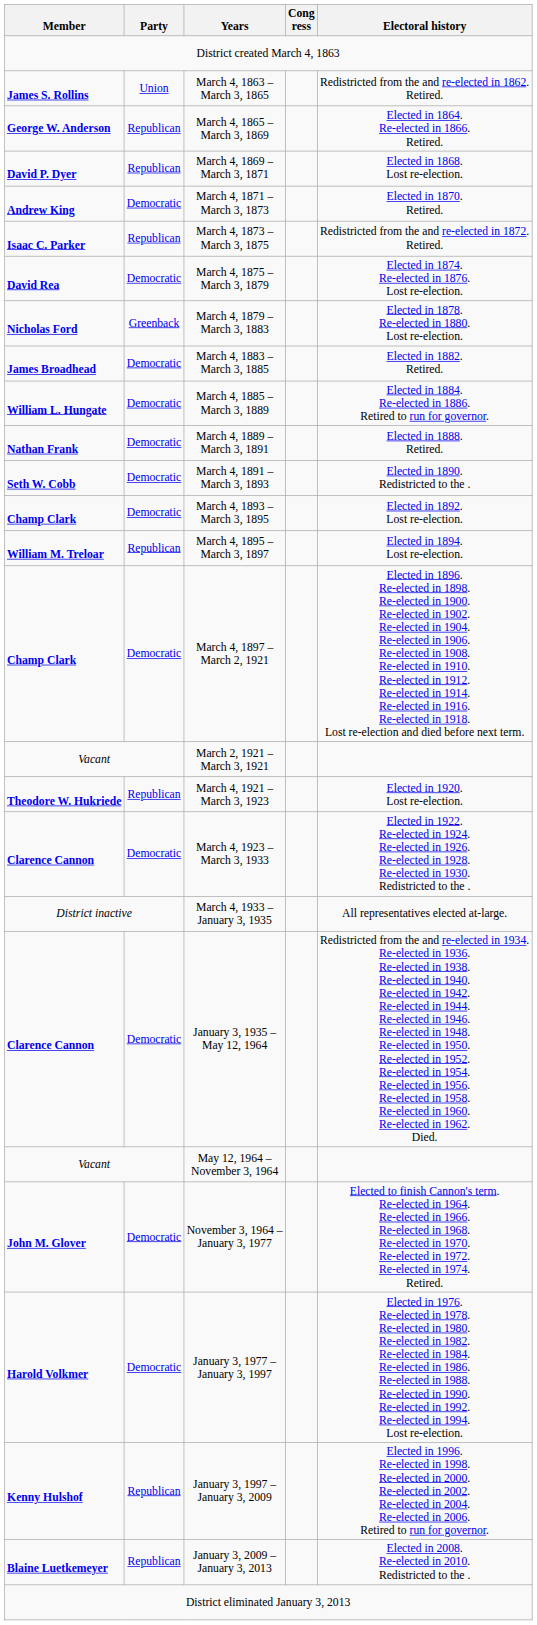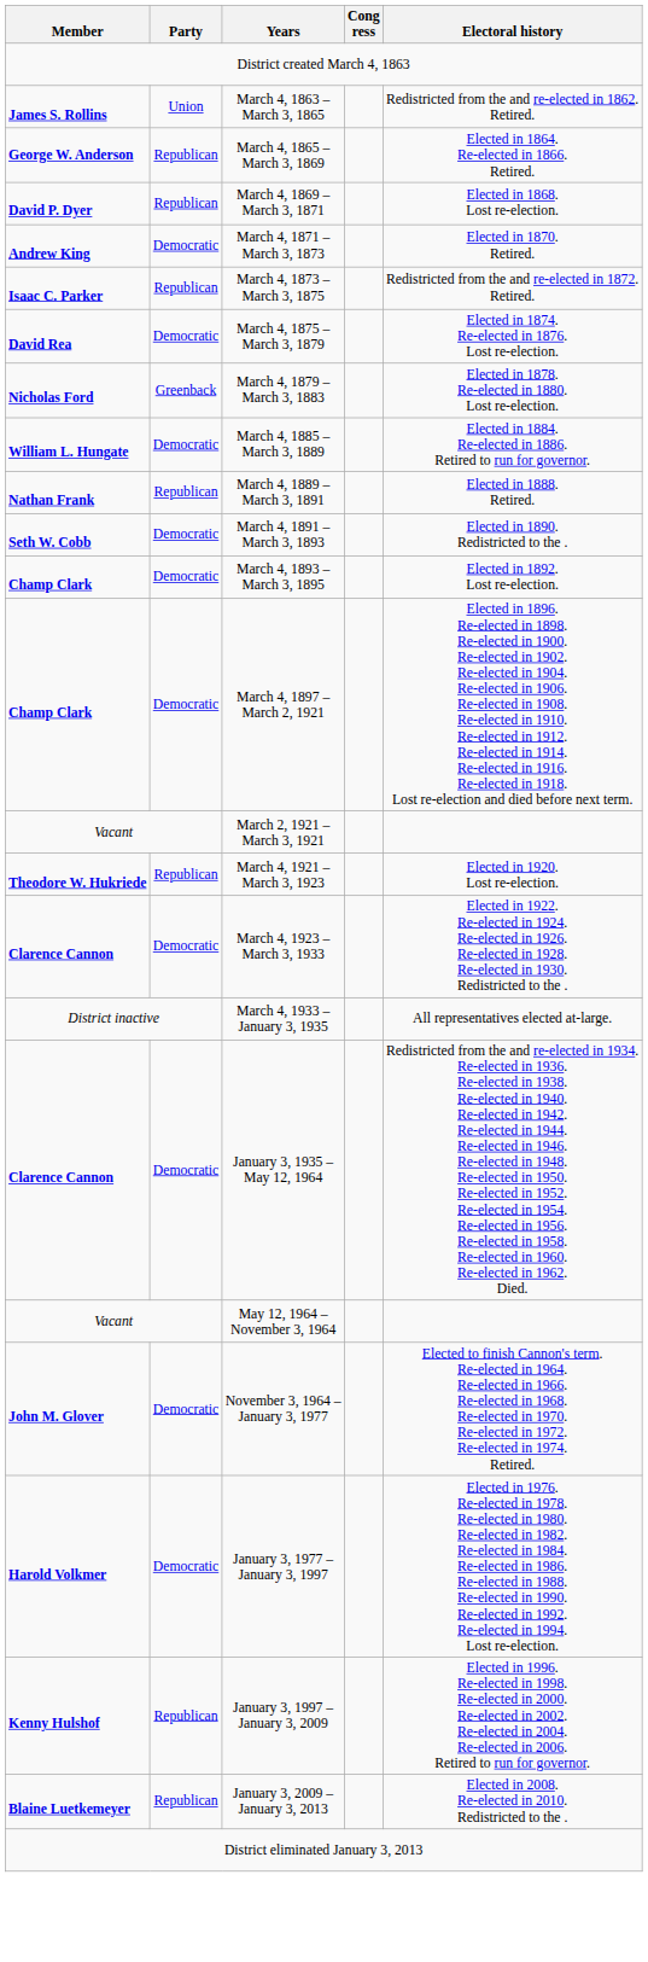- row: James Broadhead | Democratic | March 4, 1883 – March 3, 1885 | Elected in 1882. Retired.
March 4, 1889 – March 3, 1891 | Party: Democratic -> Republican
- row: William M. Treloar | Republican | March 4, 1895 – March 3, 1897 | Elected in 1894. Lost re-election.
